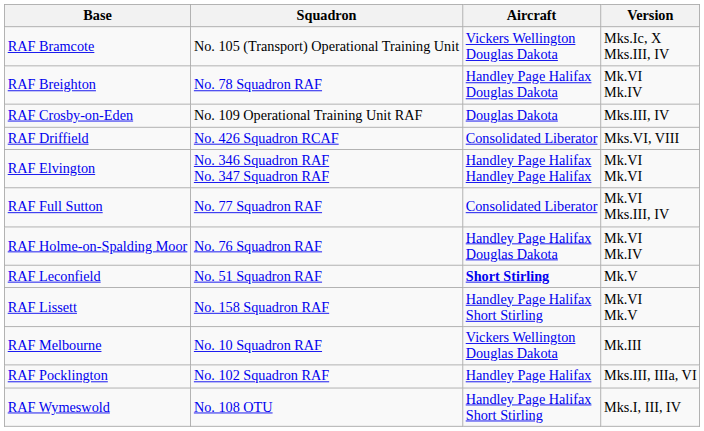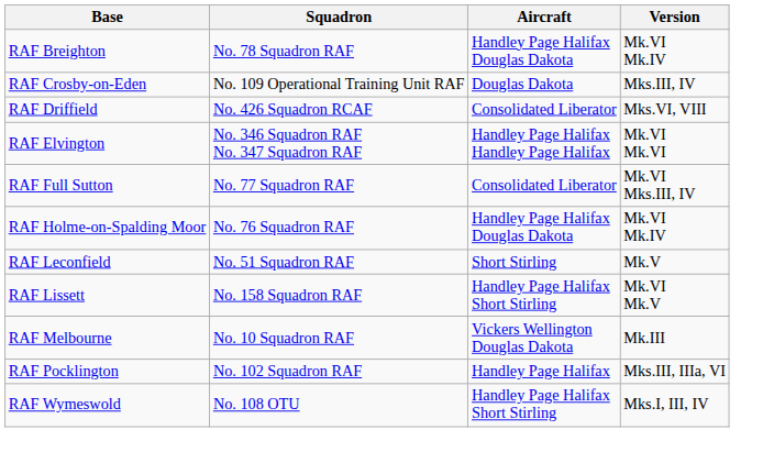- row: RAF Bramcote | No. 105 (Transport) Operational Training Unit | Vickers Wellington Douglas Dakota | Mks.Ic, X Mks.III, IV
RAF Leconfield | Aircraft: bold -> normal
